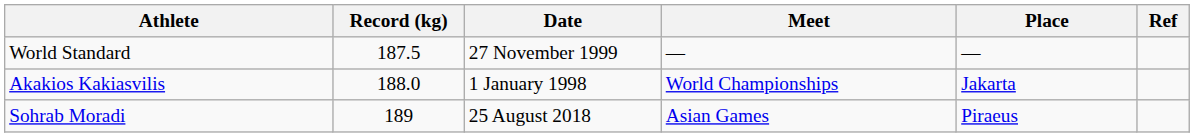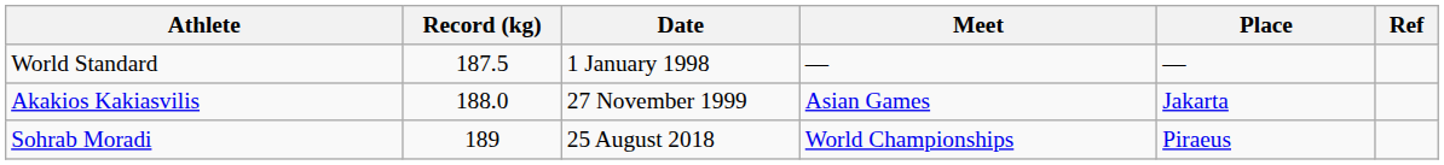World Standard | Date: 27 November 1999 -> 1 January 1998
Akakios Kakiasvilis | Date: 1 January 1998 -> 27 November 1999
Akakios Kakiasvilis | Meet: World Championships -> Asian Games
Sohrab Moradi | Meet: Asian Games -> World Championships
